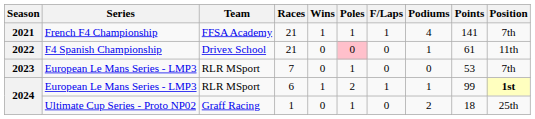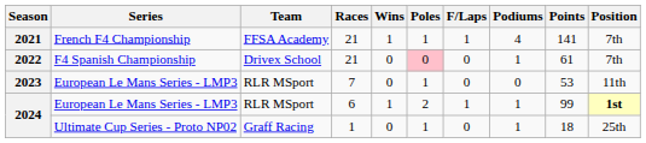2022 | Position: 11th -> 7th
2023 | Position: 7th -> 11th
2024 / Ultimate Cup Series - Proto NP02 | Podiums: 2 -> 1
